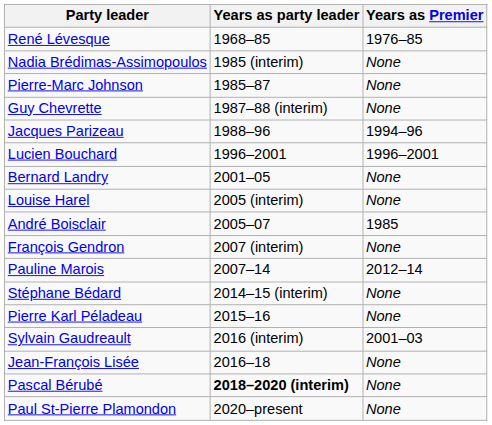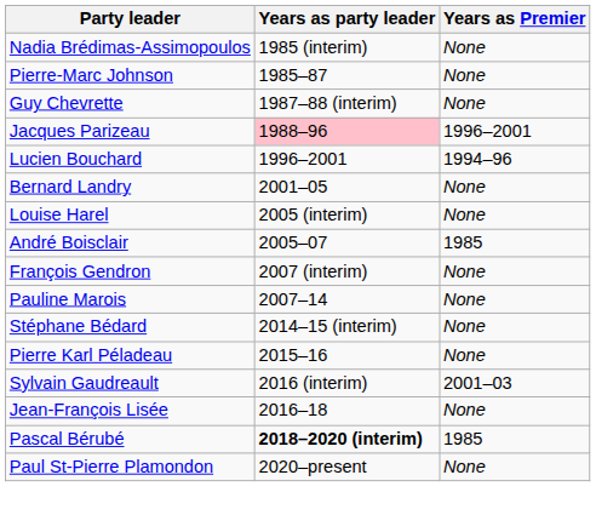- row: René Lévesque | 1968–85 | 1976–85
Jacques Parizeau | Years as party leader: no background -> pink background
Jacques Parizeau | Years as Premier: 1994–96 -> 1996–2001
Lucien Bouchard | Years as Premier: 1996–2001 -> 1994–96
Pauline Marois | Years as Premier: 2012–14 -> None
Pascal Bérubé | Years as Premier: None -> 1985
